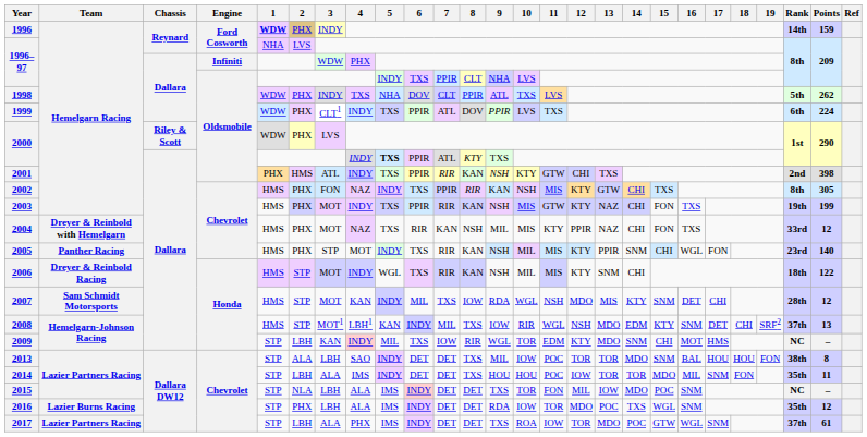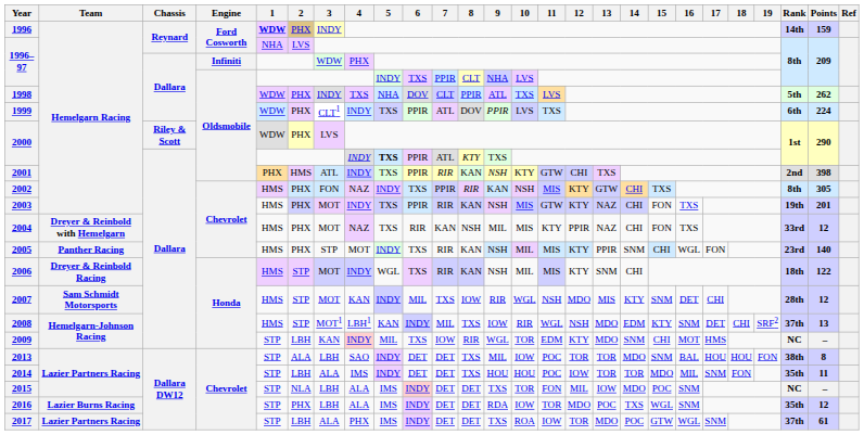2003 | Points: 199 -> 201
2007 | 9: RDA -> RIR
